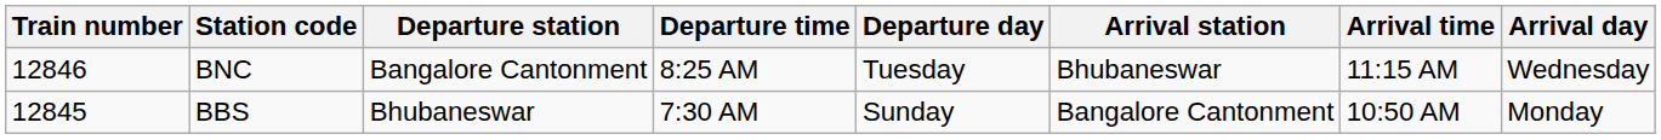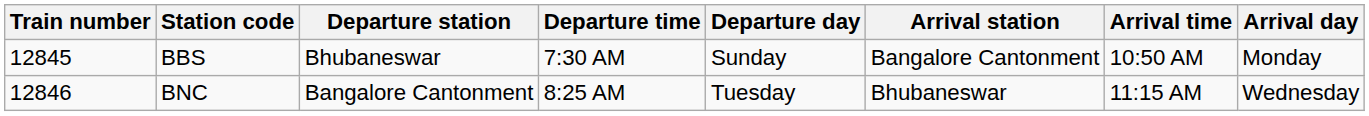rows swapped: BBS <-> BNC
